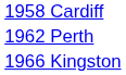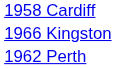rows swapped: 1962 Perth <-> 1966 Kingston
